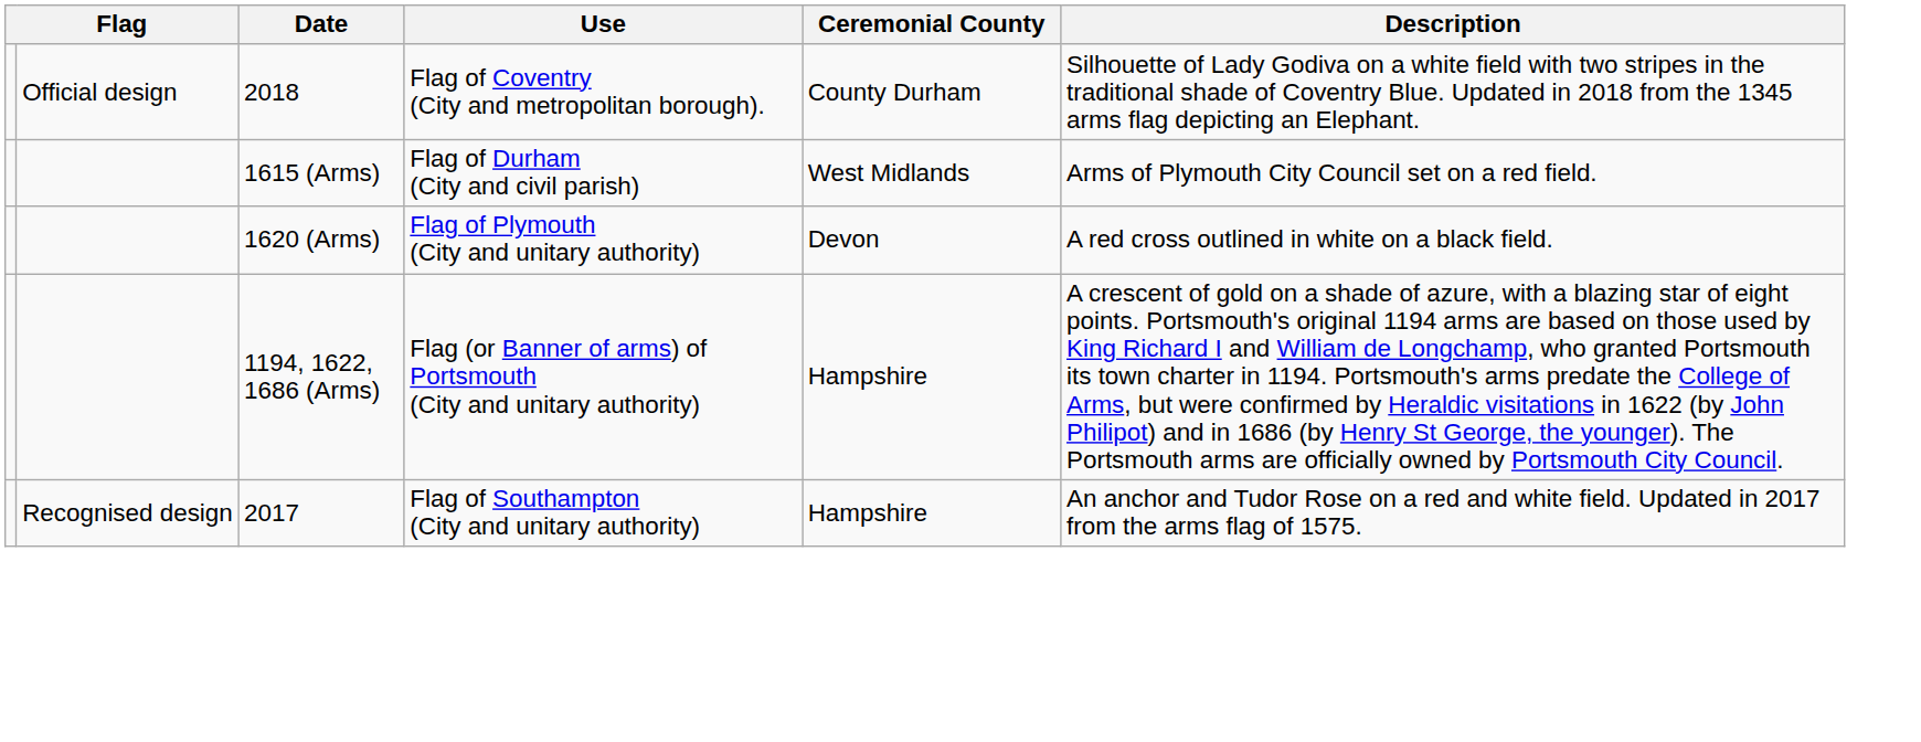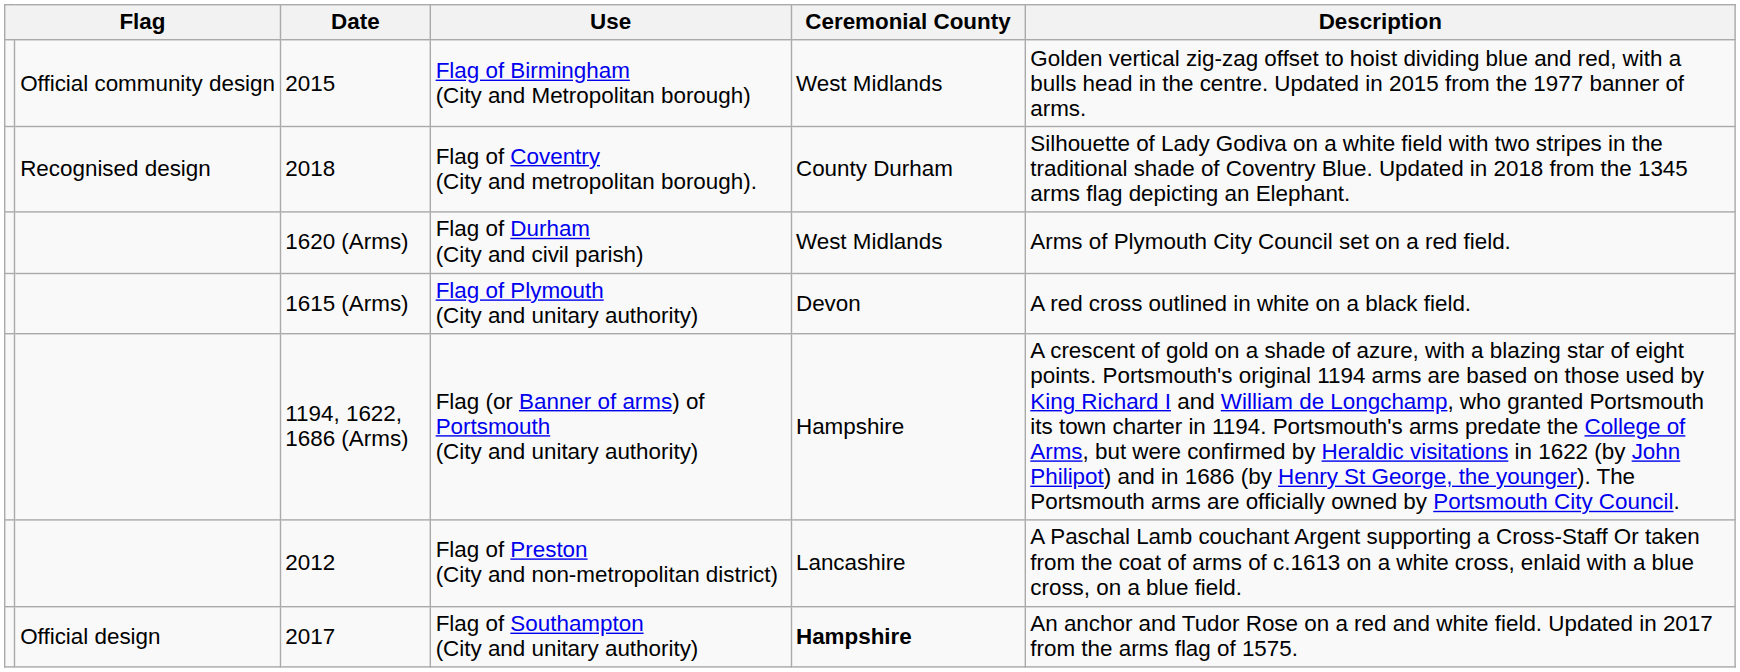+ row: Official community design | 2015 | Flag of Birmingham (City and Metropolitan borough) | West Midlands | Golden vertical zig-zag offset to hoist dividing blue and red, with a bulls head in the centre. Updated in 2015 from the 1977 banner of arms.
Flag of Coventry (City and metropolitan borough). | column 2: Official design -> Recognised design
Flag of Durham (City and civil parish) | Date: 1615 (Arms) -> 1620 (Arms)
Flag of Plymouth (City and unitary authority) | Date: 1620 (Arms) -> 1615 (Arms)
+ row: 2012 | Flag of Preston (City and non-metropolitan district) | Lancashire | A Paschal Lamb couchant Argent supporting a Cross-Staff Or taken from the coat of arms of c.1613 on a white cross, enlaid with a blue cross, on a blue field.
Flag of Southampton (City and unitary authority) | column 2: Recognised design -> Official design
Flag of Southampton (City and unitary authority) | Ceremonial County: normal -> bold
